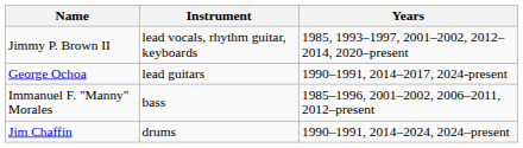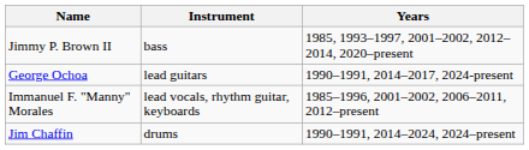Jimmy P. Brown II | Instrument: lead vocals, rhythm guitar, keyboards -> bass
Immanuel F. "Manny" Morales | Instrument: bass -> lead vocals, rhythm guitar, keyboards
